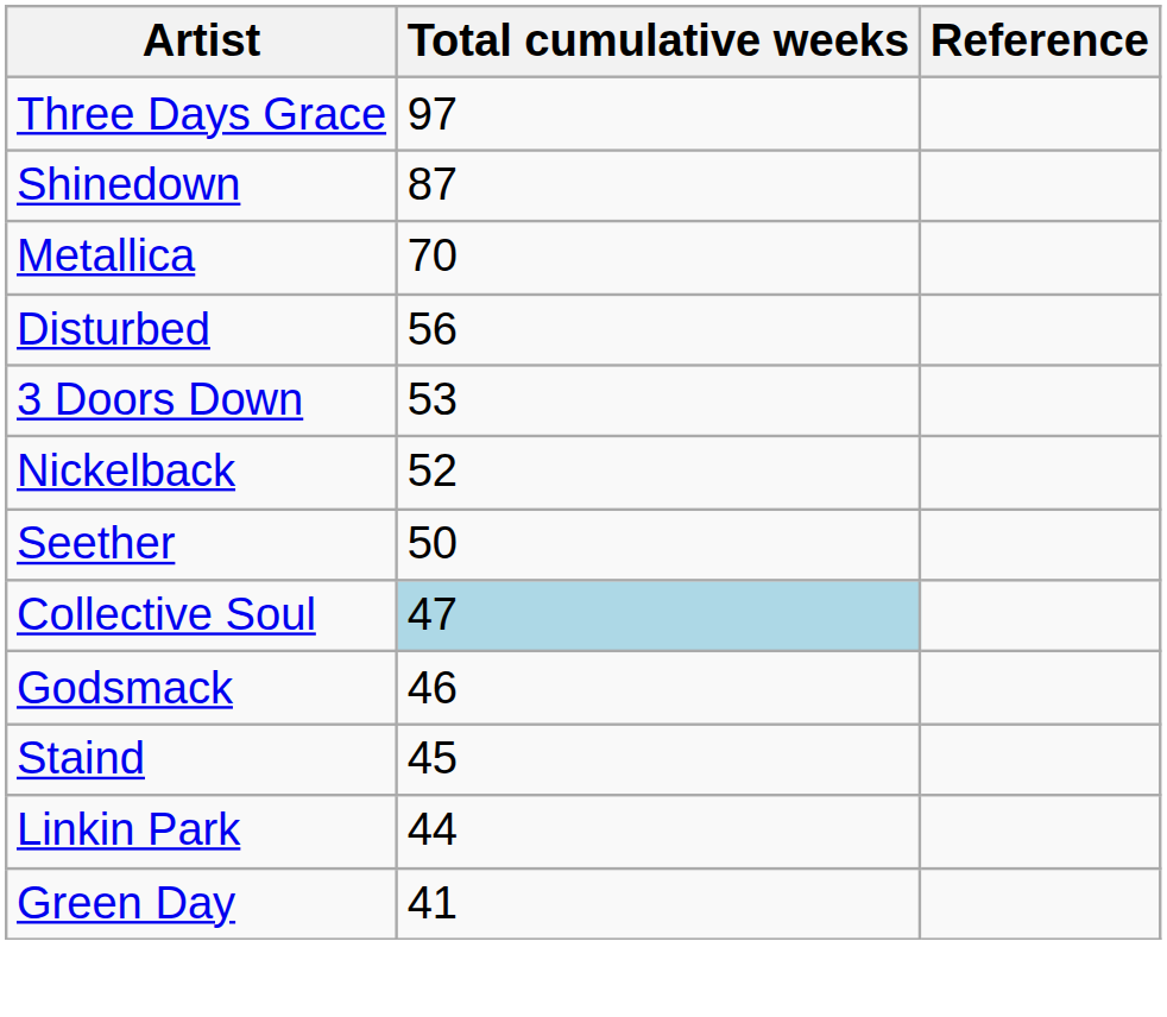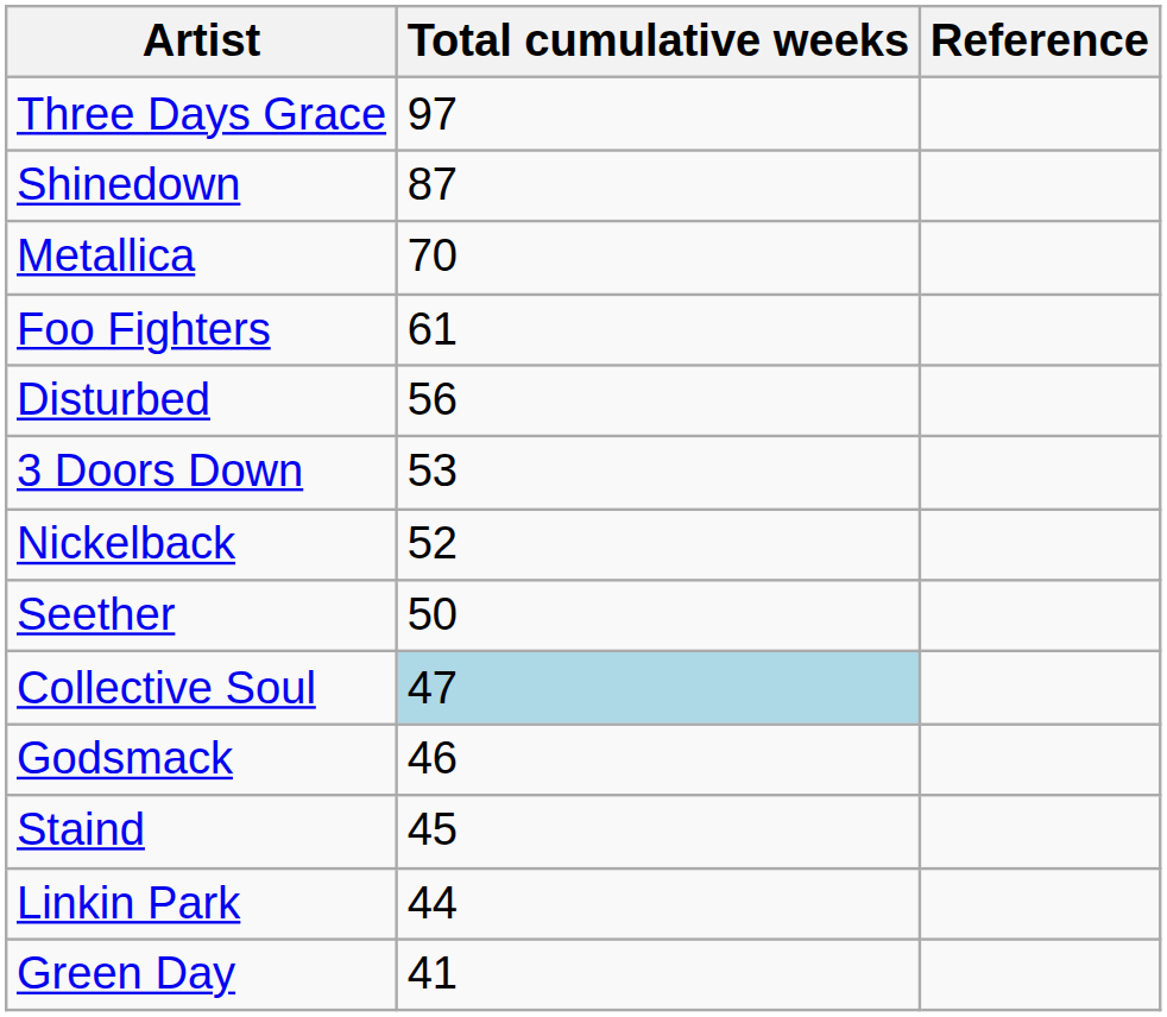+ row: Foo Fighters | 61
